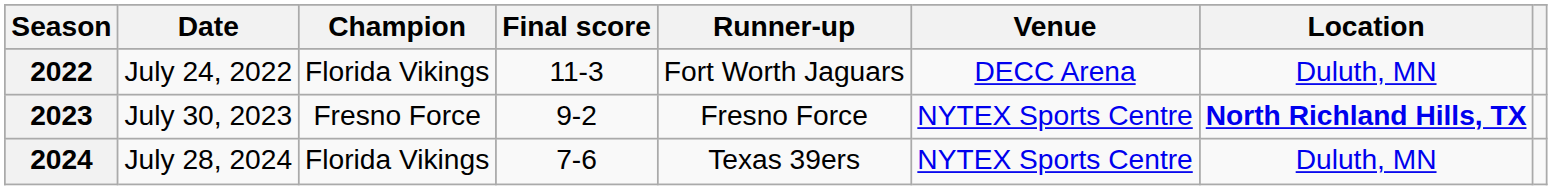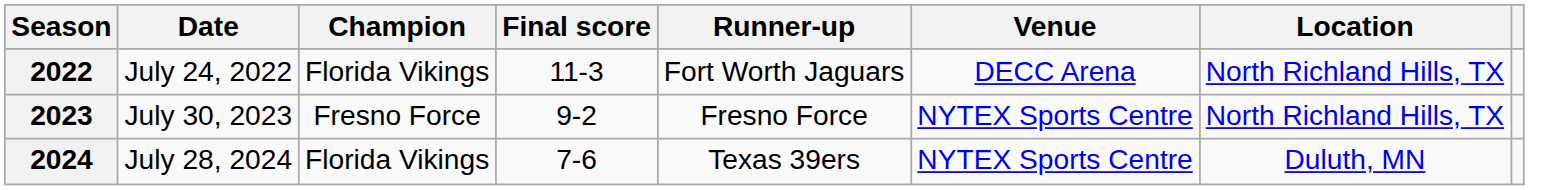2022 | Location: Duluth, MN -> North Richland Hills, TX
2023 | Location: bold -> normal
